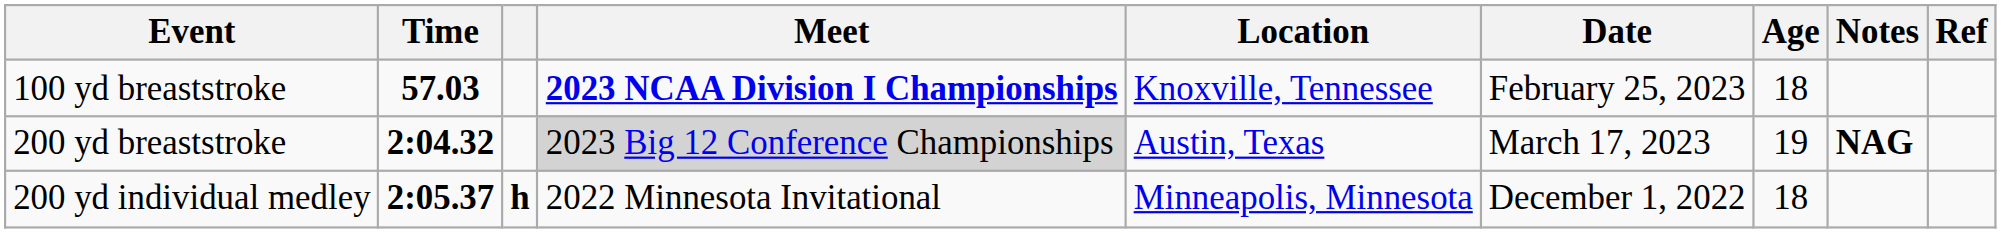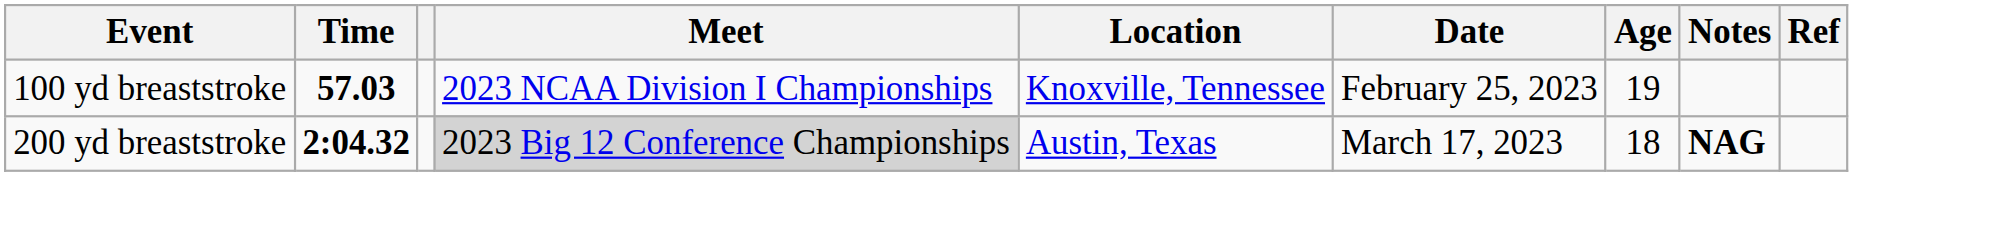100 yd breaststroke | Meet: bold -> normal
100 yd breaststroke | Age: 18 -> 19
200 yd breaststroke | Age: 19 -> 18
- row: 200 yd individual medley | 2:05.37 | h | 2022 Minnesota Invitational | Minneapolis, Minnesota | December 1, 2022 | 18
